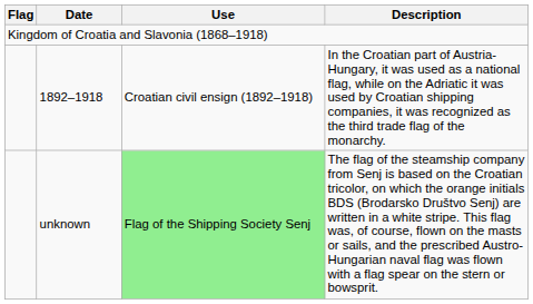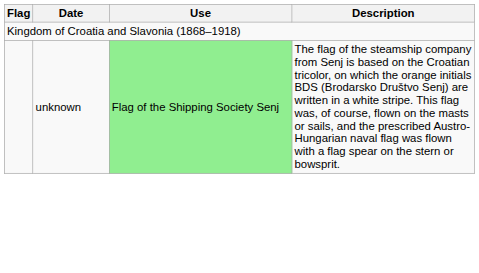- row: 1892–1918 | Croatian civil ensign (1892–1918) | In the Croatian part of Austria-Hungary, it was used as a national flag, while on the Adriatic it was used by Croatian shipping companies, it was recognized as the third trade flag of the monarchy.
